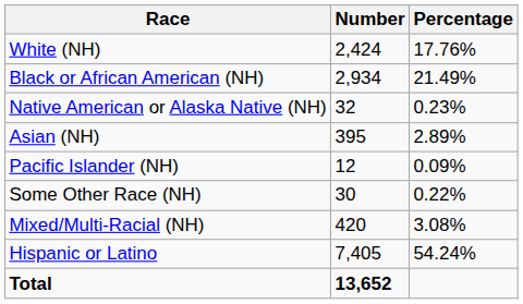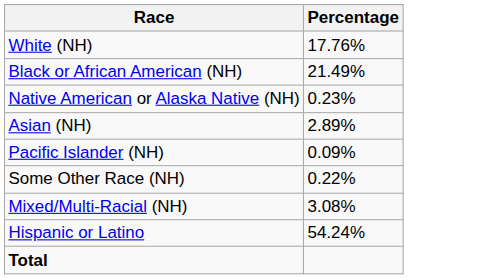- column: Number | 2,424 | 2,934 | 32 | 395 | 12 | 30 | 420 | 7,405 | 13,652
